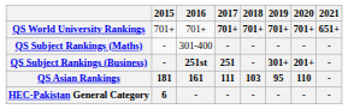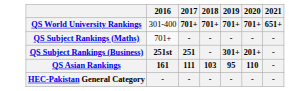- column: 2015 | 701+ | - | - | 181 | 6
QS World University Rankings | 2016: 701+ -> 301-400
QS Subject Rankings (Maths) | 2016: 301-400 -> 701+
